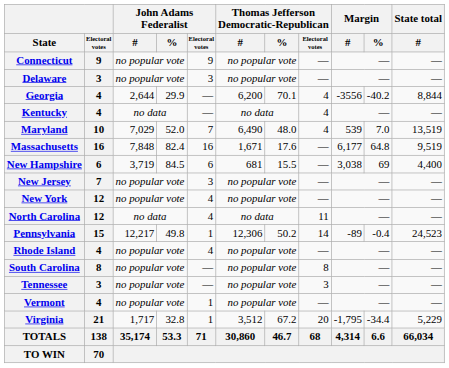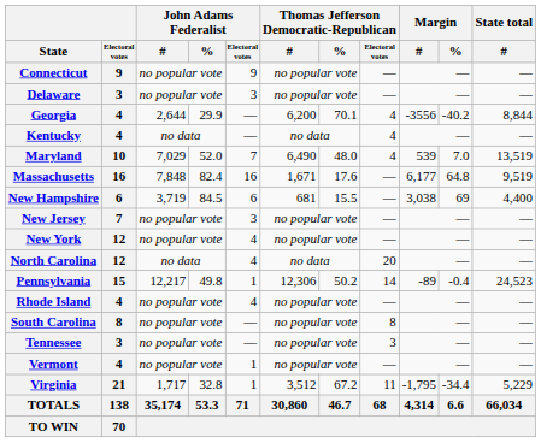North Carolina | Thomas Jefferson Democratic-Republican / Electoral votes: 11 -> 20
Virginia | Thomas Jefferson Democratic-Republican / Electoral votes: 20 -> 11
